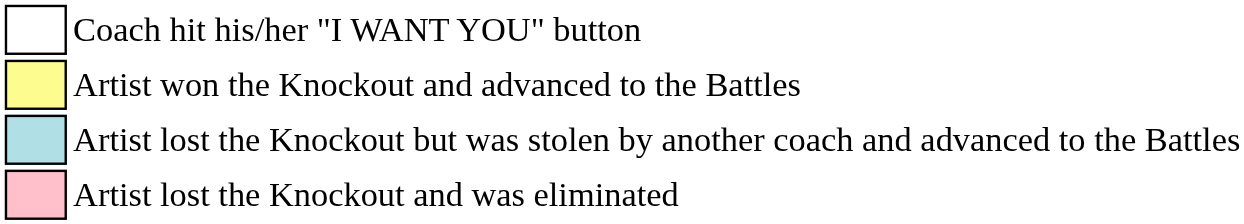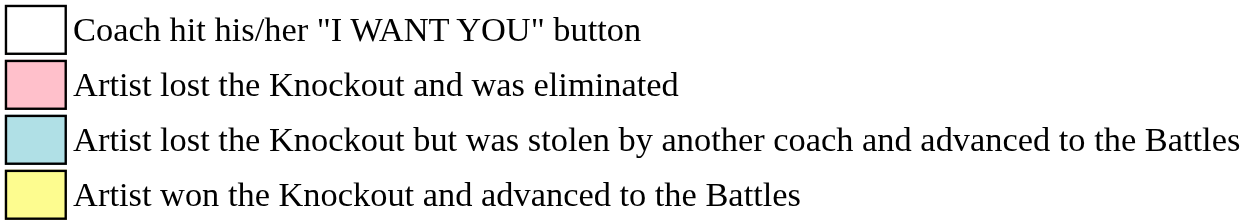rows swapped: Artist won the Knockout and advanced to the Battles <-> Artist lost the Knockout and was eliminated
